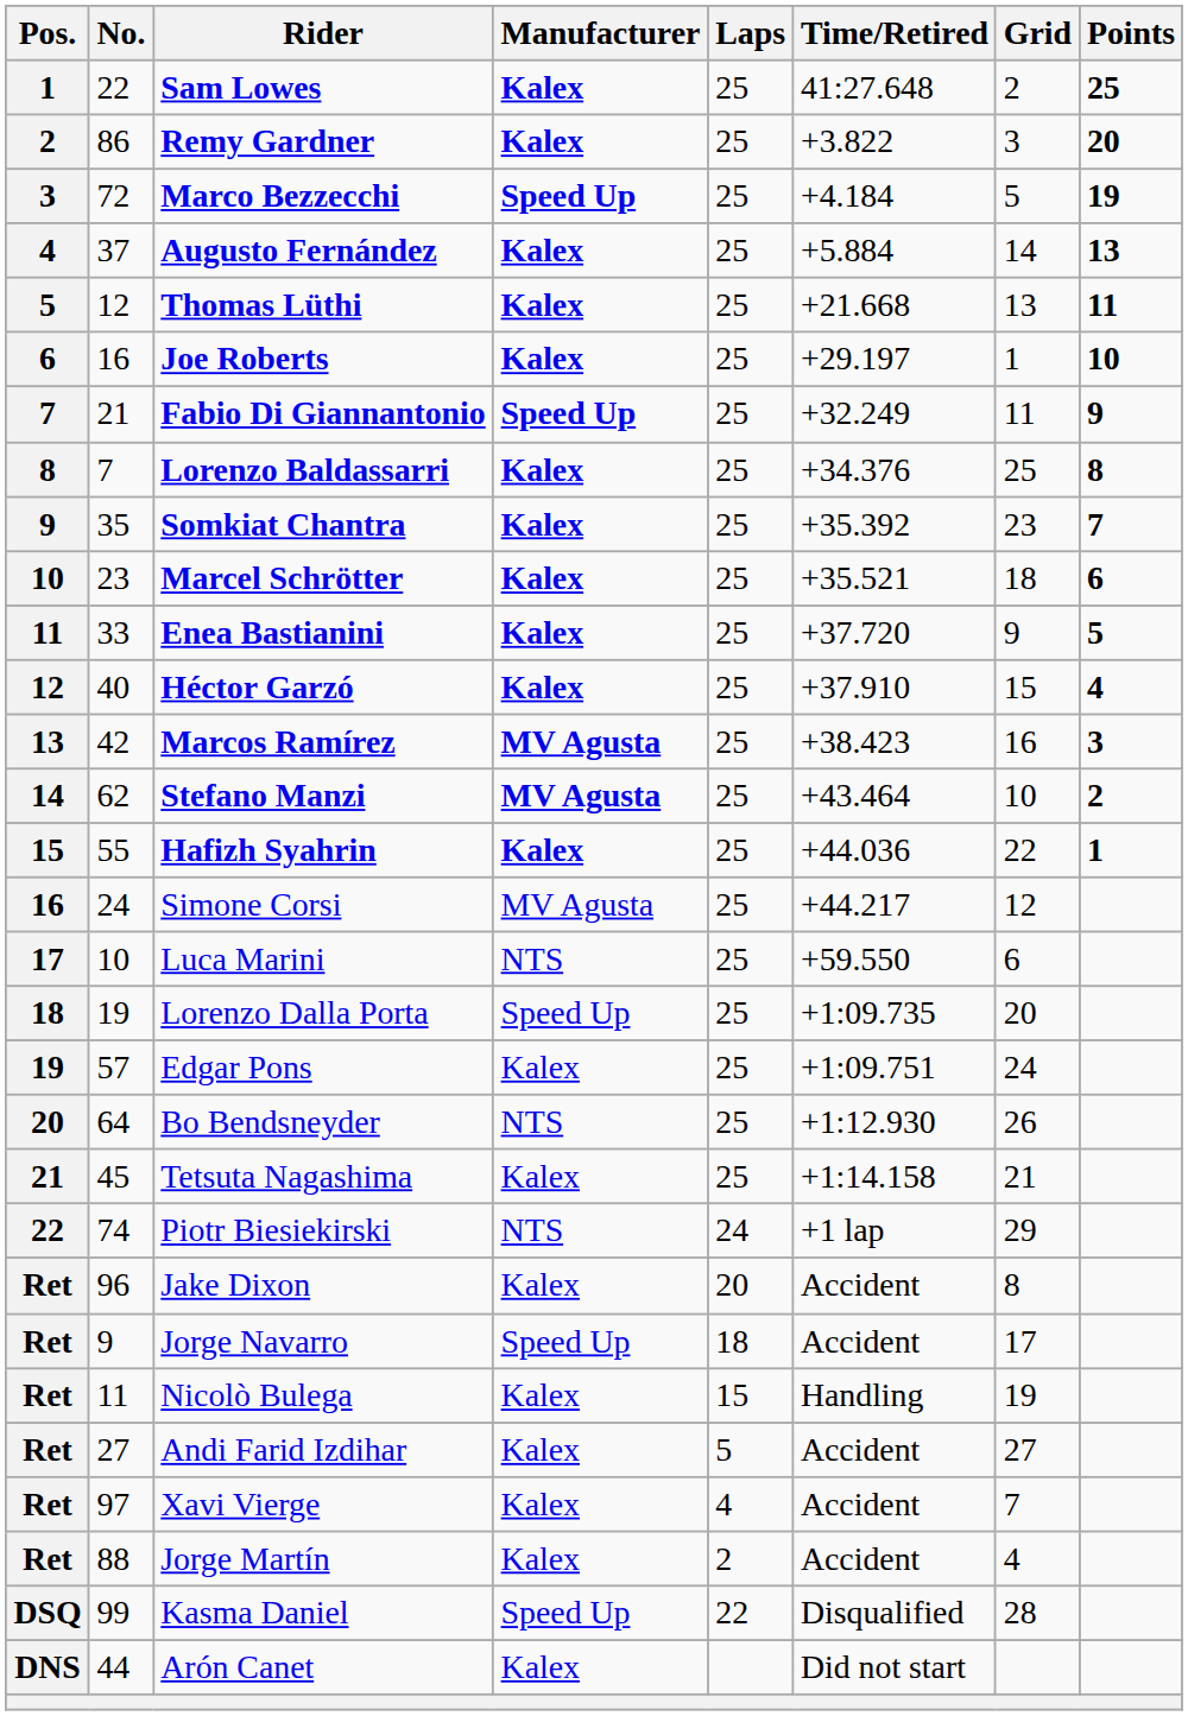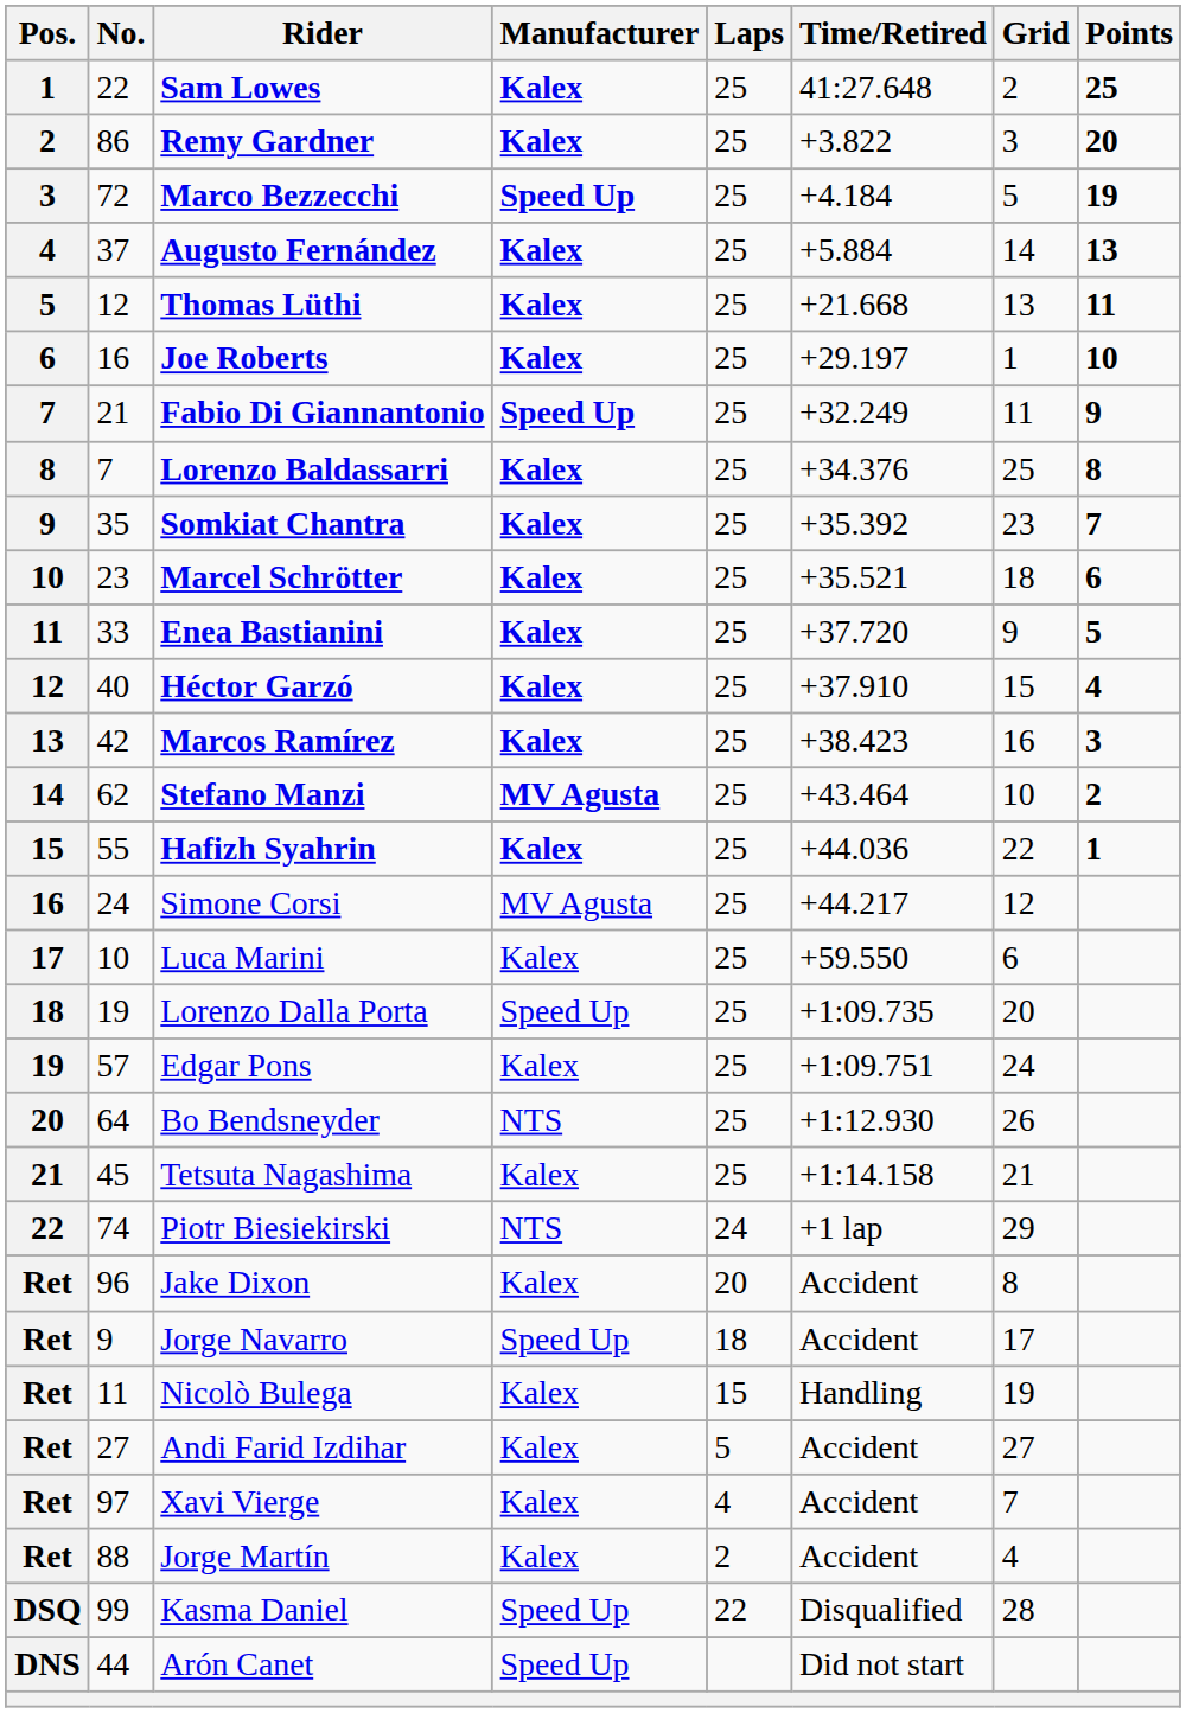Marcos Ramírez | Manufacturer: MV Agusta -> Kalex
Luca Marini | Manufacturer: NTS -> Kalex
Arón Canet | Manufacturer: Kalex -> Speed Up
